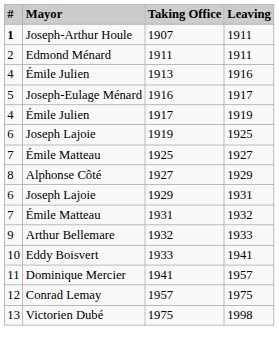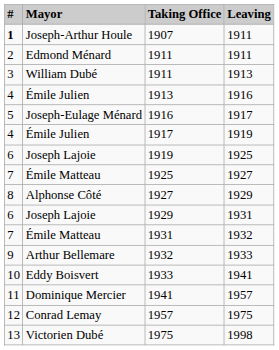+ row: 3 | William Dubé | 1911 | 1913
